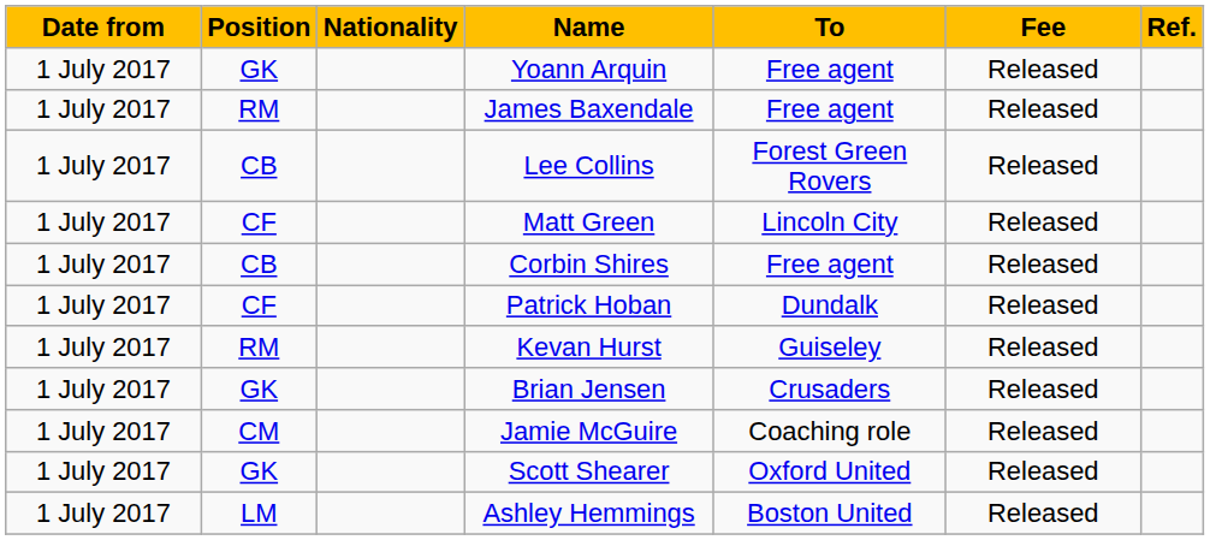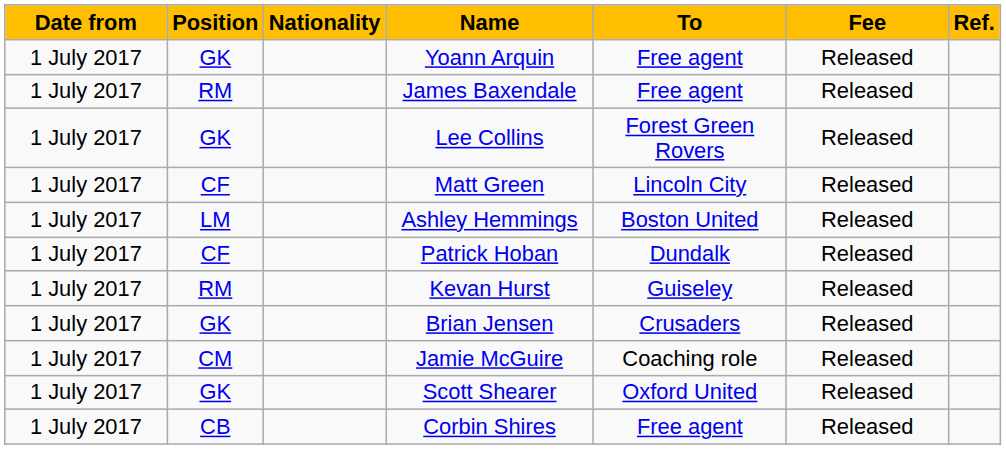Lee Collins | Position: CB -> GK
rows swapped: Ashley Hemmings <-> Corbin Shires
